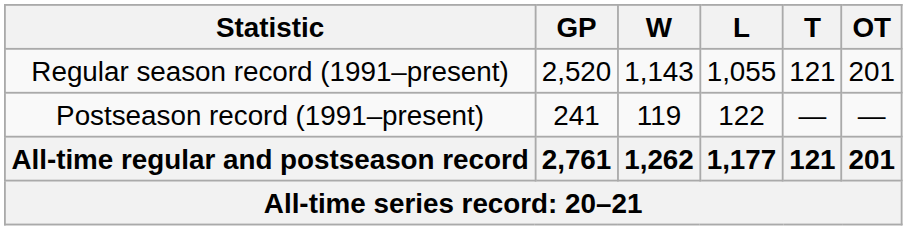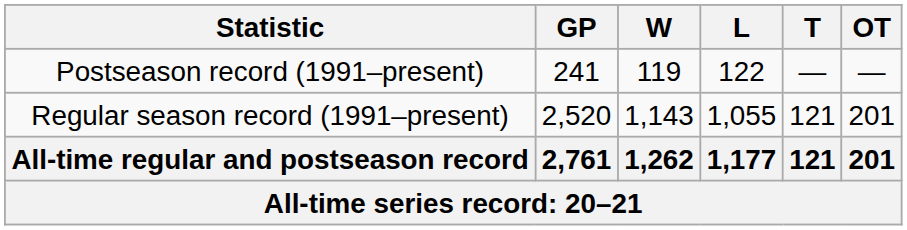rows swapped: Regular season record (1991–present) <-> Postseason record (1991–present)
